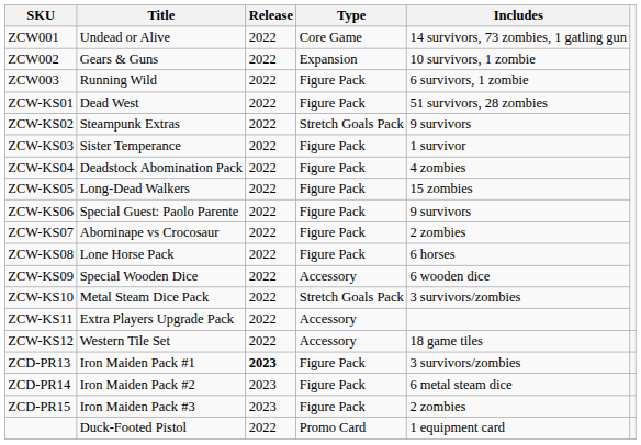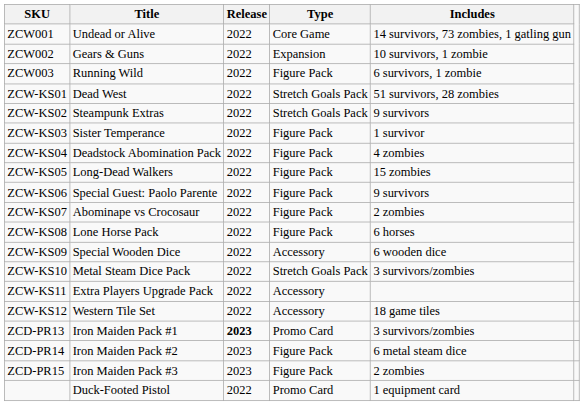ZCW-KS01 | Type: Figure Pack -> Stretch Goals Pack
ZCD-PR13 | Type: Figure Pack -> Promo Card
